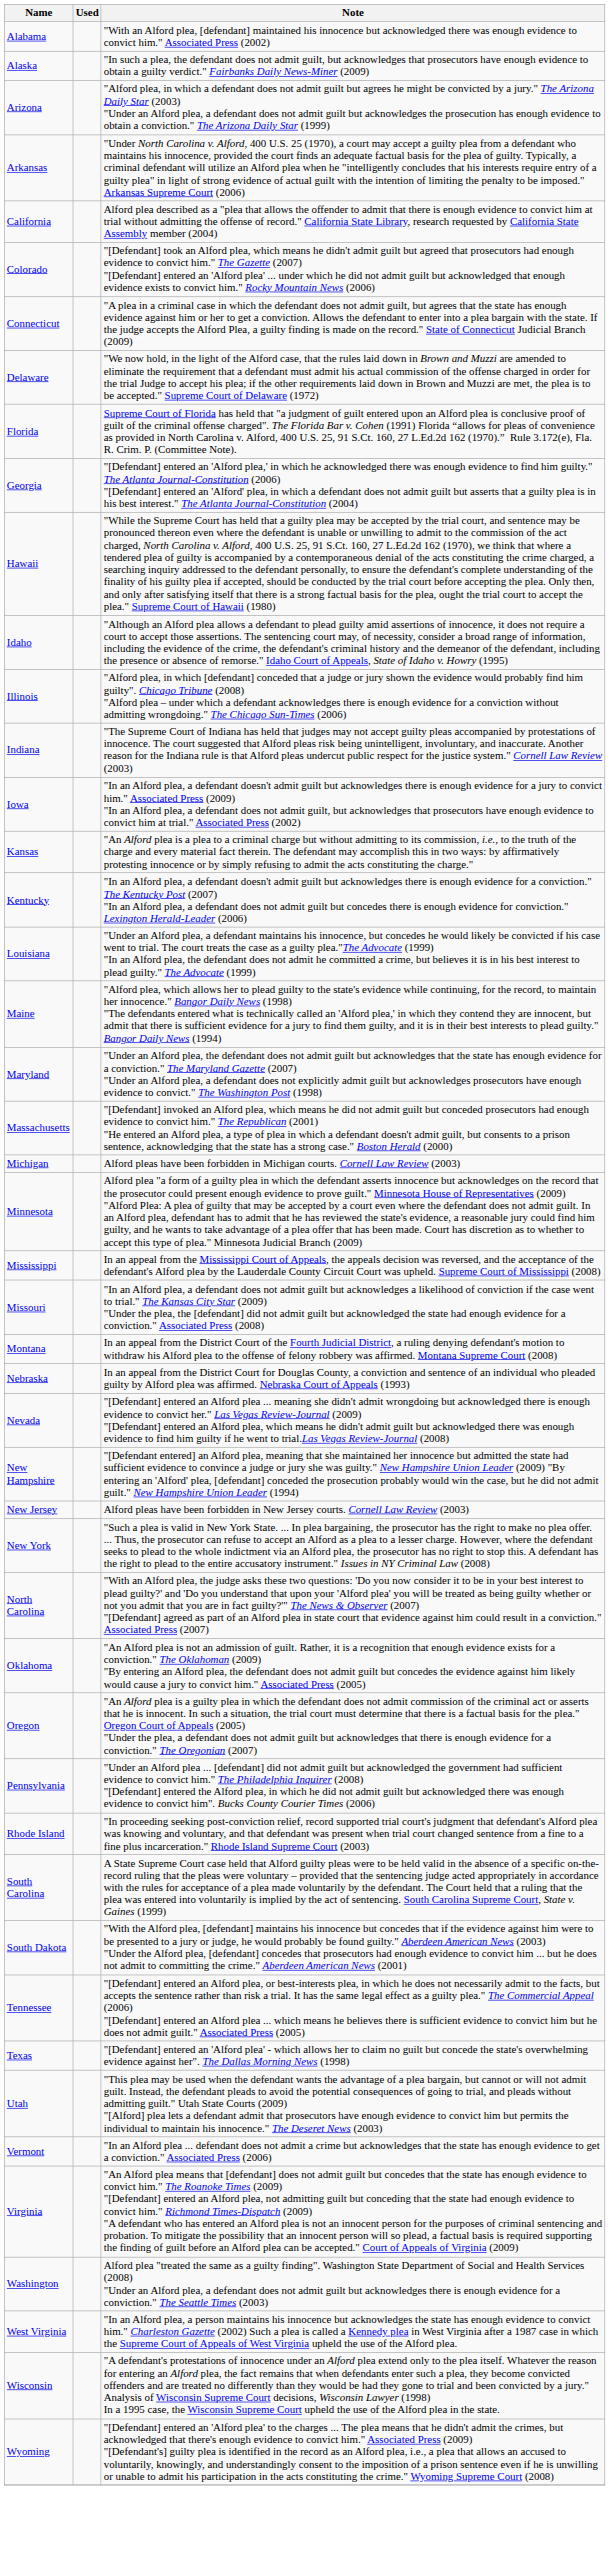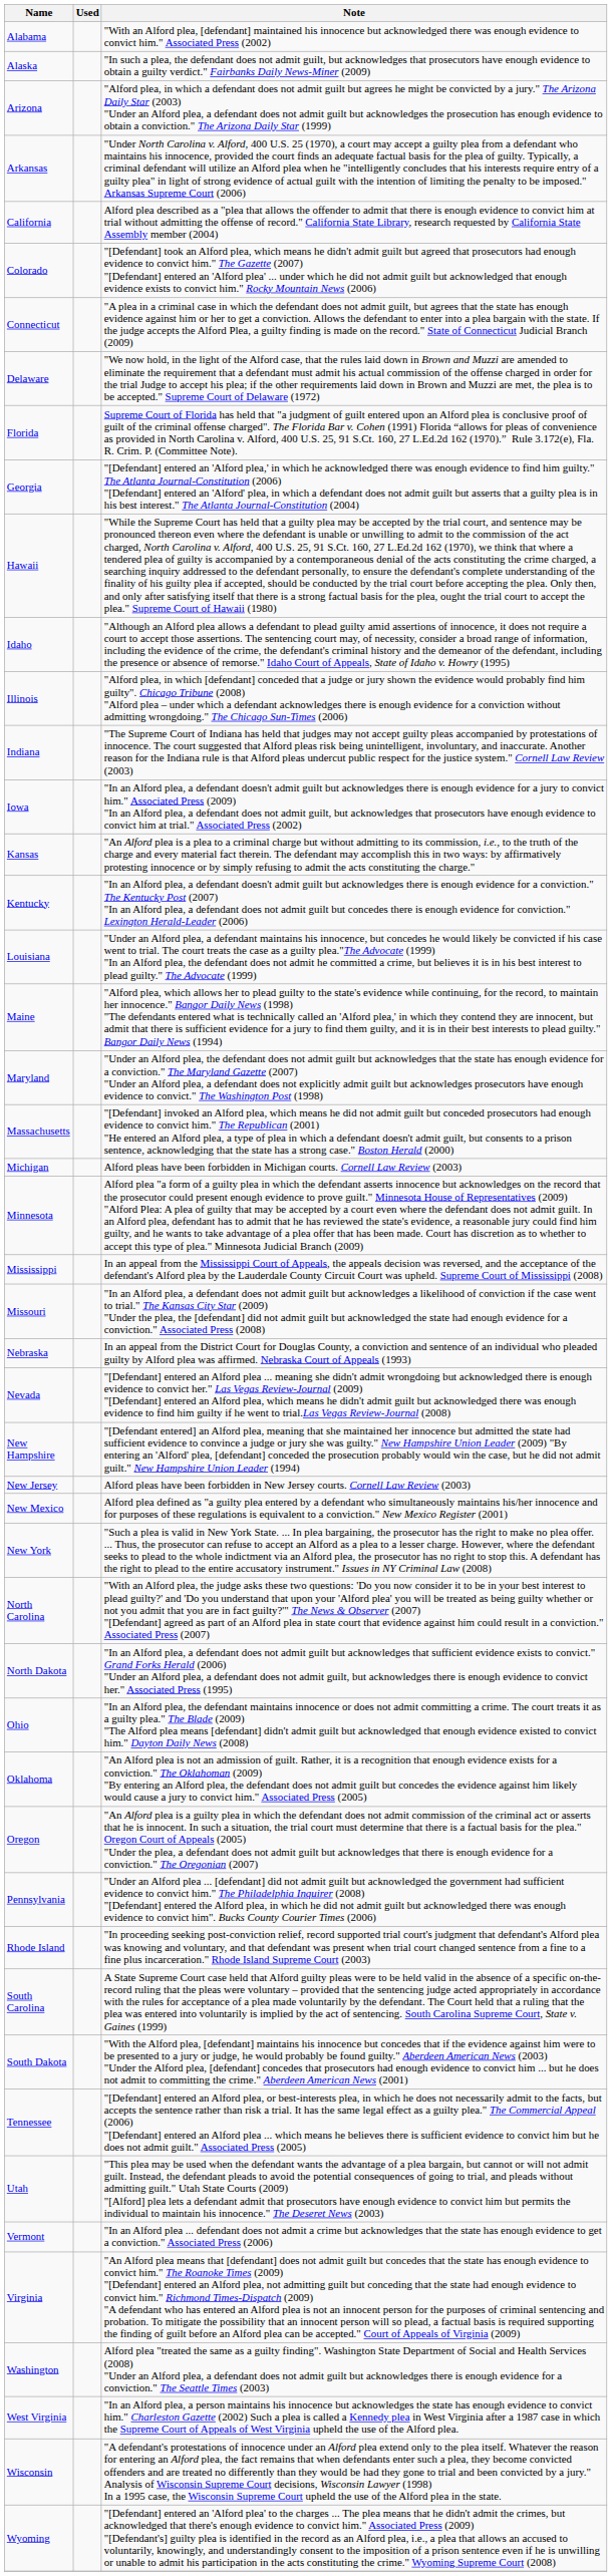- row: Montana | In an appeal from the District Court of the Fourth Judicial District, a ruling denying defendant's motion to withdraw his Alford plea to the offense of felony robbery was affirmed. Montana Supreme Court (2008)
+ row: New Mexico | Alford plea defined as "a guilty plea entered by a defendant who simultaneously maintains his/her innocence and for purposes of these regulations is equivalent to a conviction." New Mexico Register (2001)
+ row: North Dakota | "In an Alford plea, a defendant does not admit guilt but acknowledges that sufficient evidence exists to convict." Grand Forks Herald (2006) "Under an Alford plea, a defendant does not admit guilt, but acknowledges there is enough evidence to convict her." Associated Press (1995)
+ row: Ohio | "In an Alford plea, the defendant maintains innocence or does not admit committing a crime. The court treats it as a guilty plea." The Blade (2009) "The Alford plea means [defendant] didn't admit guilt but acknowledged that enough evidence existed to convict him." Dayton Daily News (2008)
- row: Texas | "[Defendant] entered an 'Alford plea' - which allows her to claim no guilt but concede the state's overwhelming evidence against her". The Dallas Morning News (1998)
